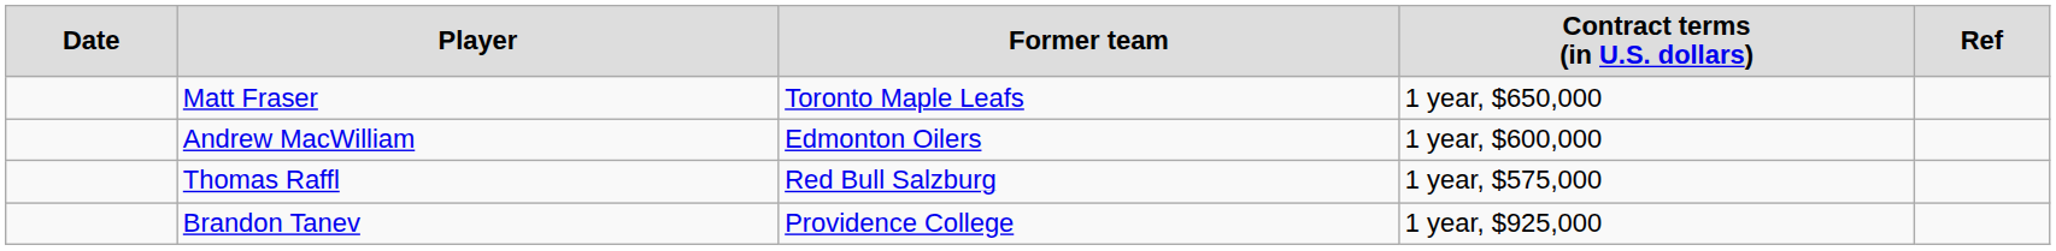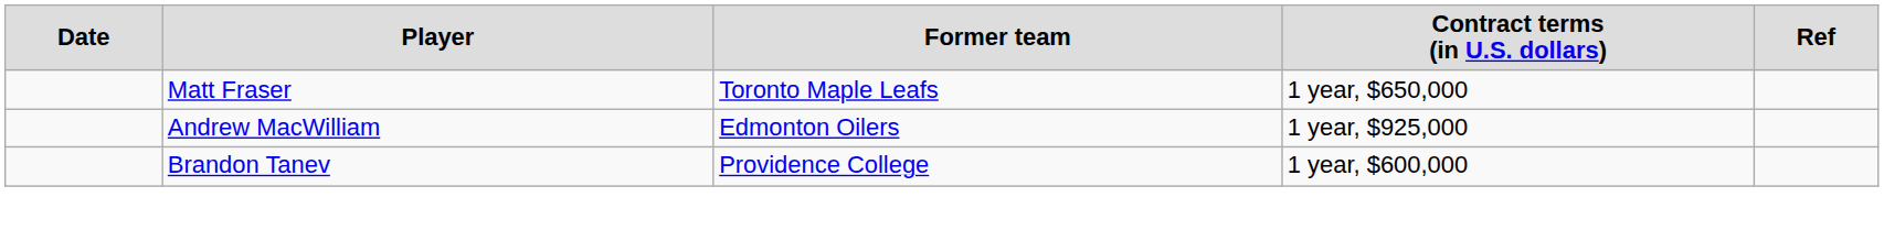Andrew MacWilliam | column 4: 1 year, $600,000 -> 1 year, $925,000
- row: Thomas Raffl | Red Bull Salzburg | 1 year, $575,000
Brandon Tanev | column 4: 1 year, $925,000 -> 1 year, $600,000
